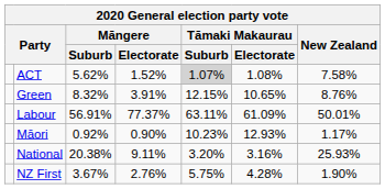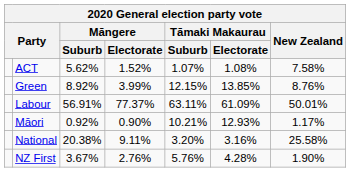ACT | Tāmaki Makaurau / Suburb: lightgrey background -> no background
Green | Māngere / Suburb: 8.32% -> 8.92%
Green | Māngere / Electorate: 3.91% -> 3.99%
Green | Tāmaki Makaurau / Electorate: 10.65% -> 13.85%
Māori | Tāmaki Makaurau / Suburb: 10.23% -> 10.21%
National | New Zealand: 25.93% -> 25.58%
NZ First | Tāmaki Makaurau / Suburb: 5.75% -> 5.76%
